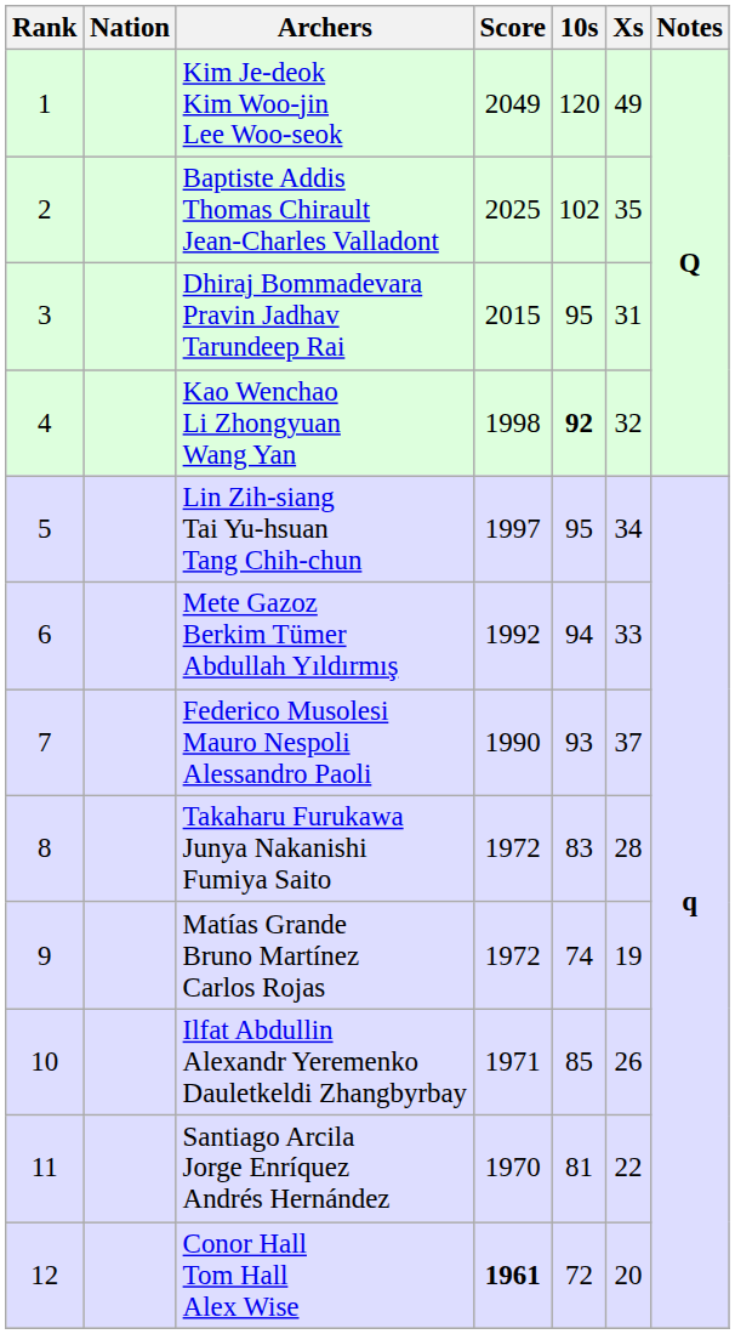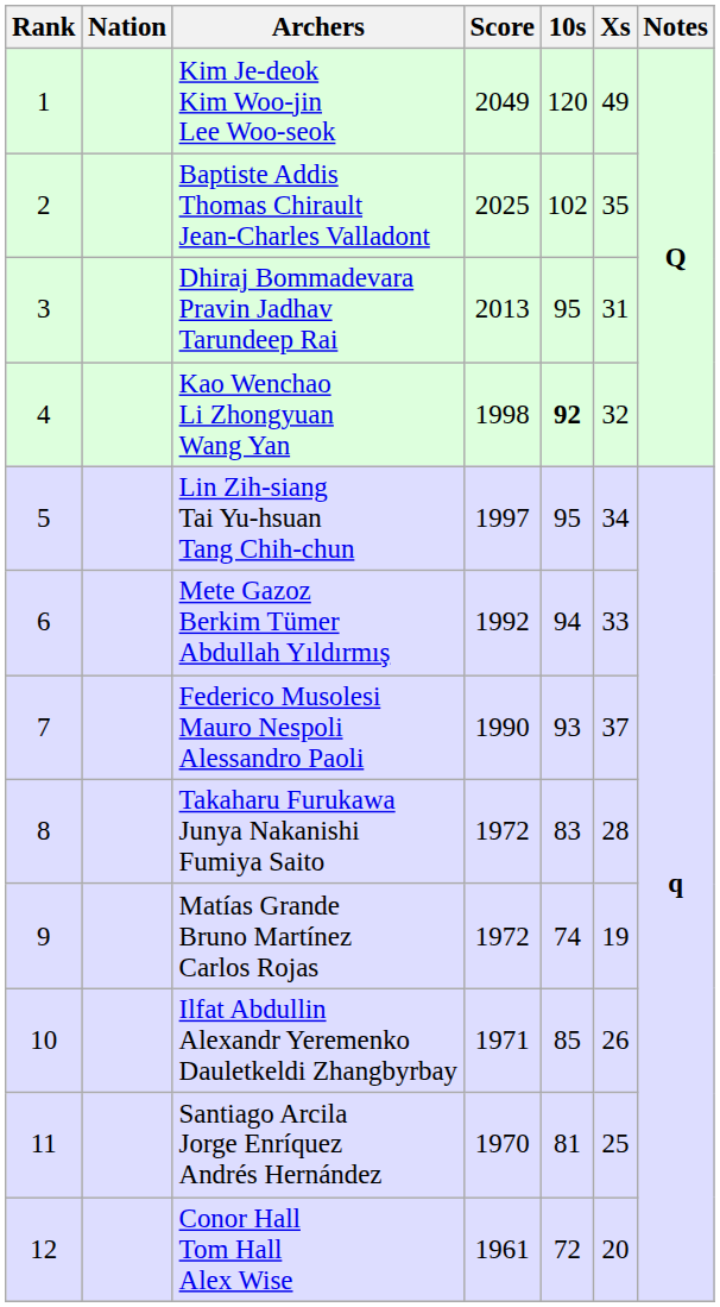Dhiraj Bommadevara Pravin Jadhav Tarundeep Rai | Score: 2015 -> 2013
Santiago Arcila Jorge Enríquez Andrés Hernández | Xs: 22 -> 25
Conor Hall Tom Hall Alex Wise | Score: bold -> normal
